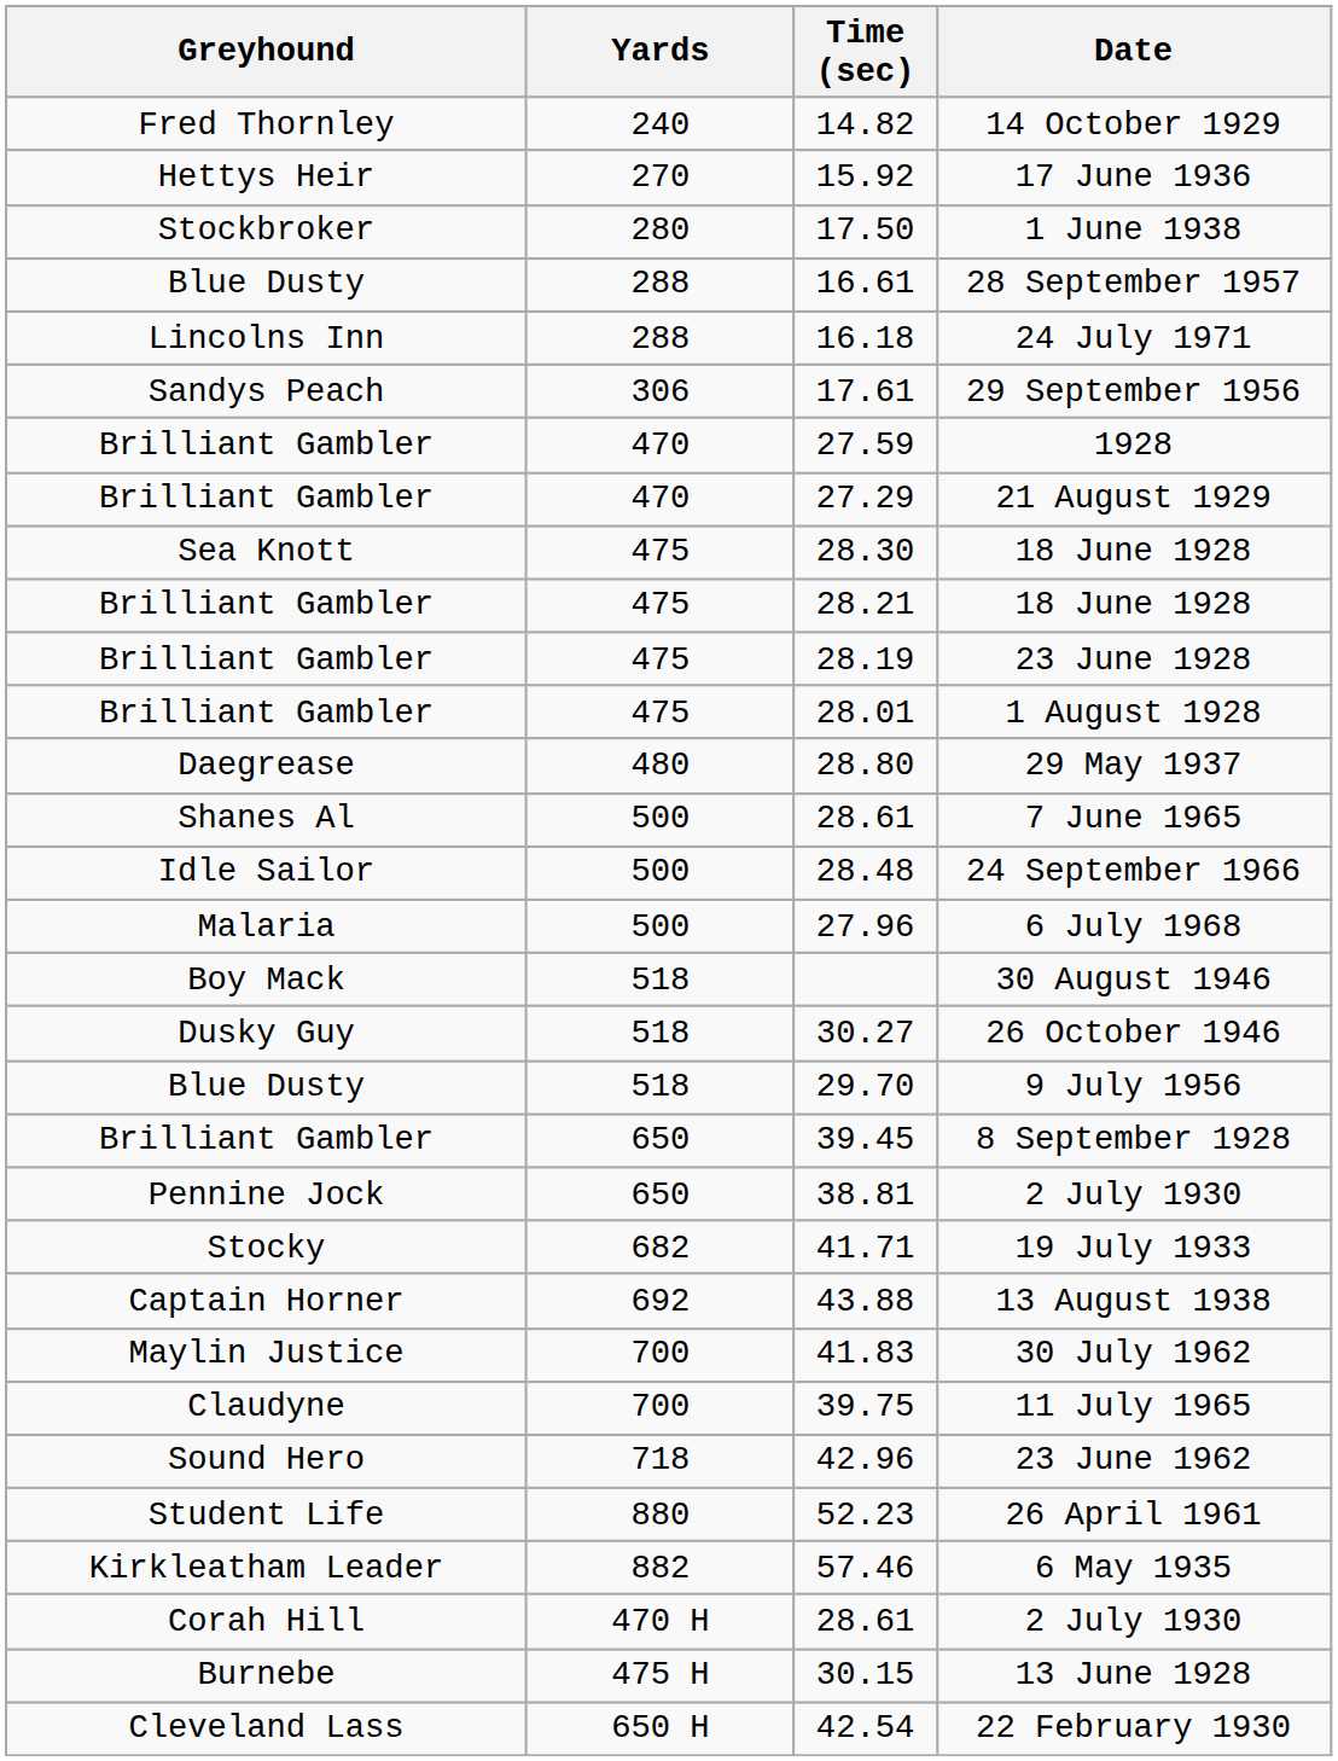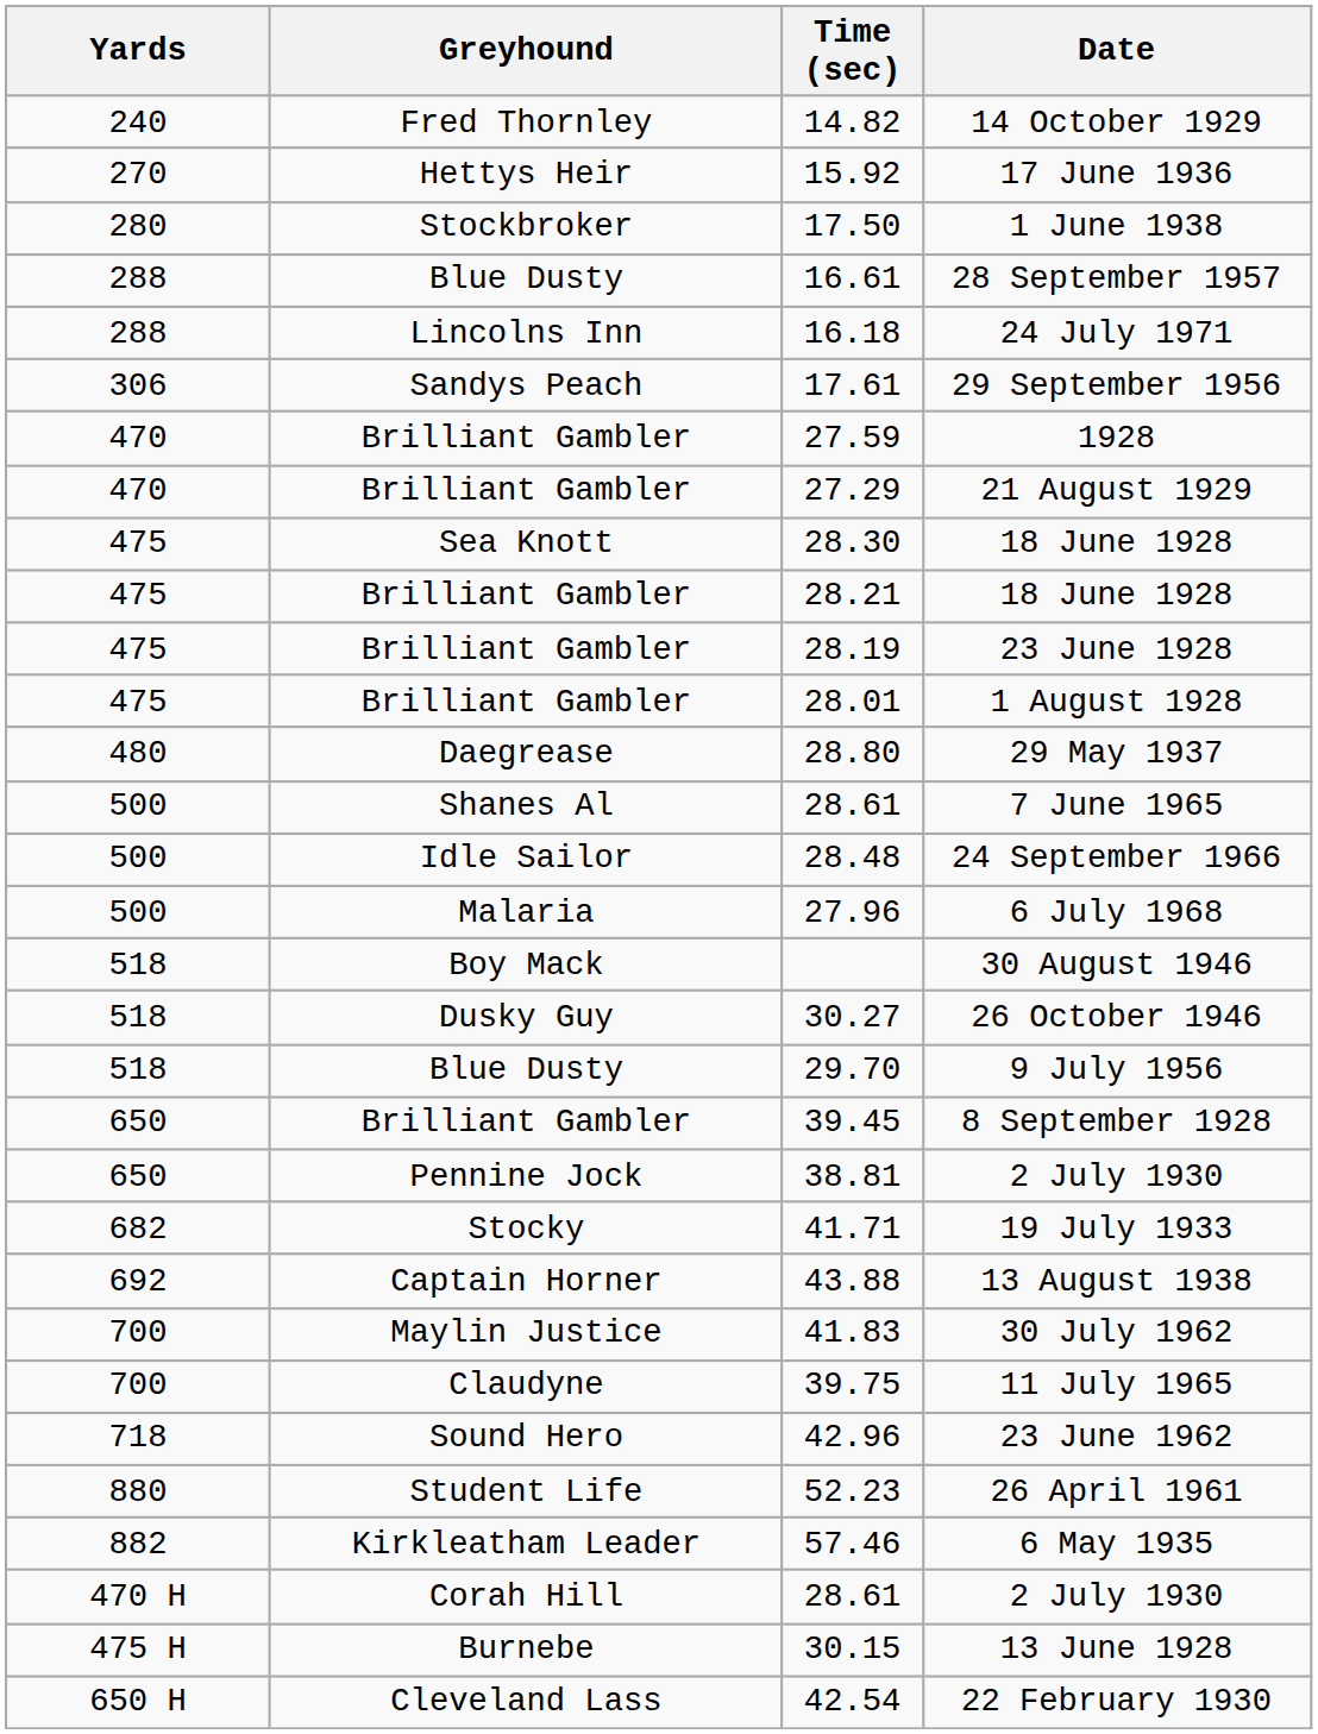columns swapped: Yards <-> Greyhound
